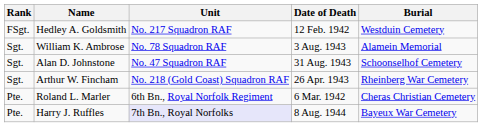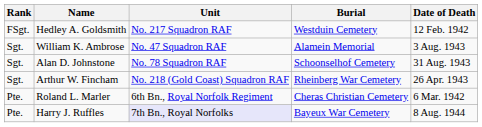columns swapped: Date of Death <-> Burial
William K. Ambrose | Unit: No. 78 Squadron RAF -> No. 47 Squadron RAF
Alan D. Johnstone | Unit: No. 47 Squadron RAF -> No. 78 Squadron RAF
